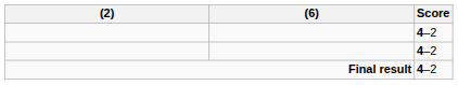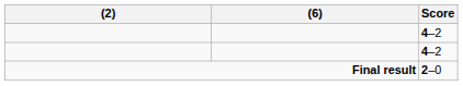Final result | Score: 4–2 -> 2–0
